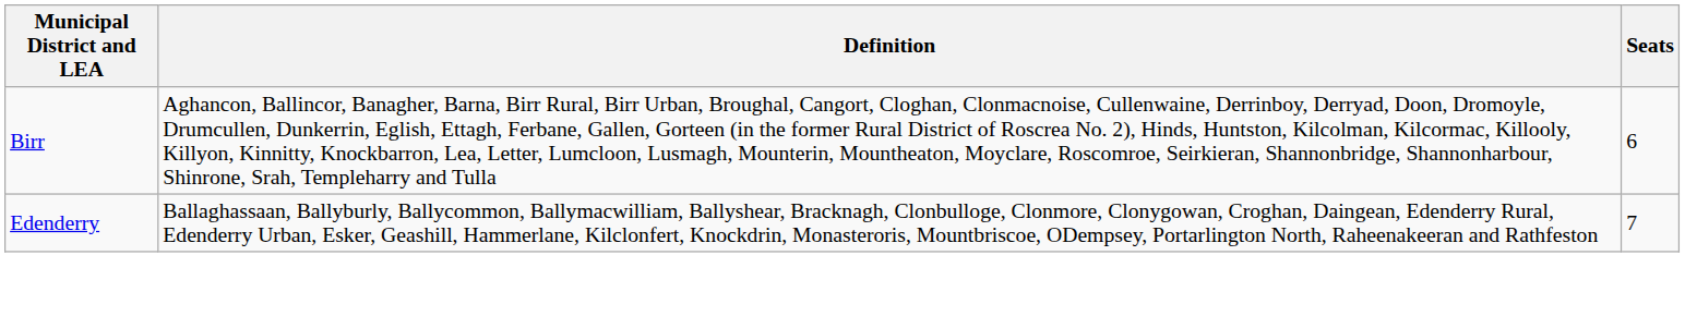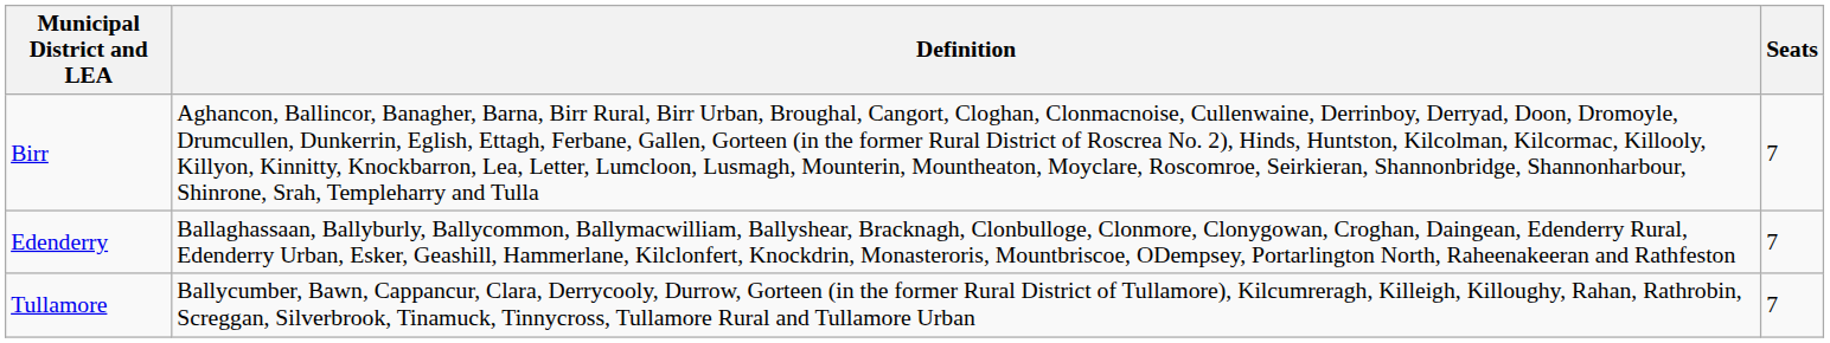Birr | Seats: 6 -> 7
+ row: Tullamore | Ballycumber, Bawn, Cappancur, Clara, Derrycooly, Durrow, Gorteen (in the former Rural District of Tullamore), Kilcumreragh, Killeigh, Killoughy, Rahan, Rathrobin, Screggan, Silverbrook, Tinamuck, Tinnycross, Tullamore Rural and Tullamore Urban | 7
